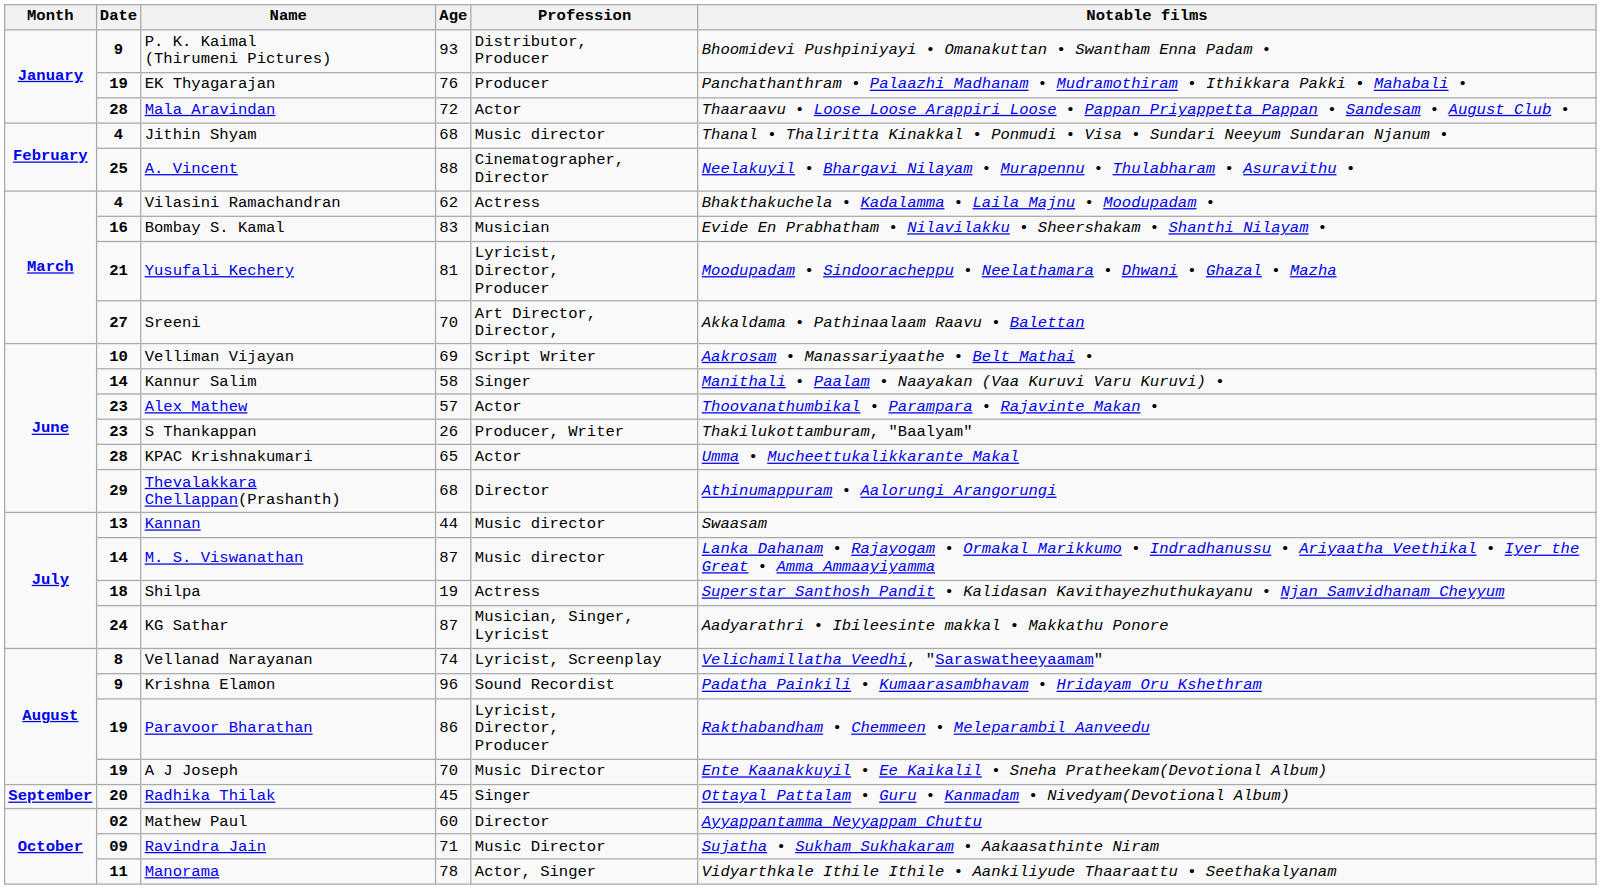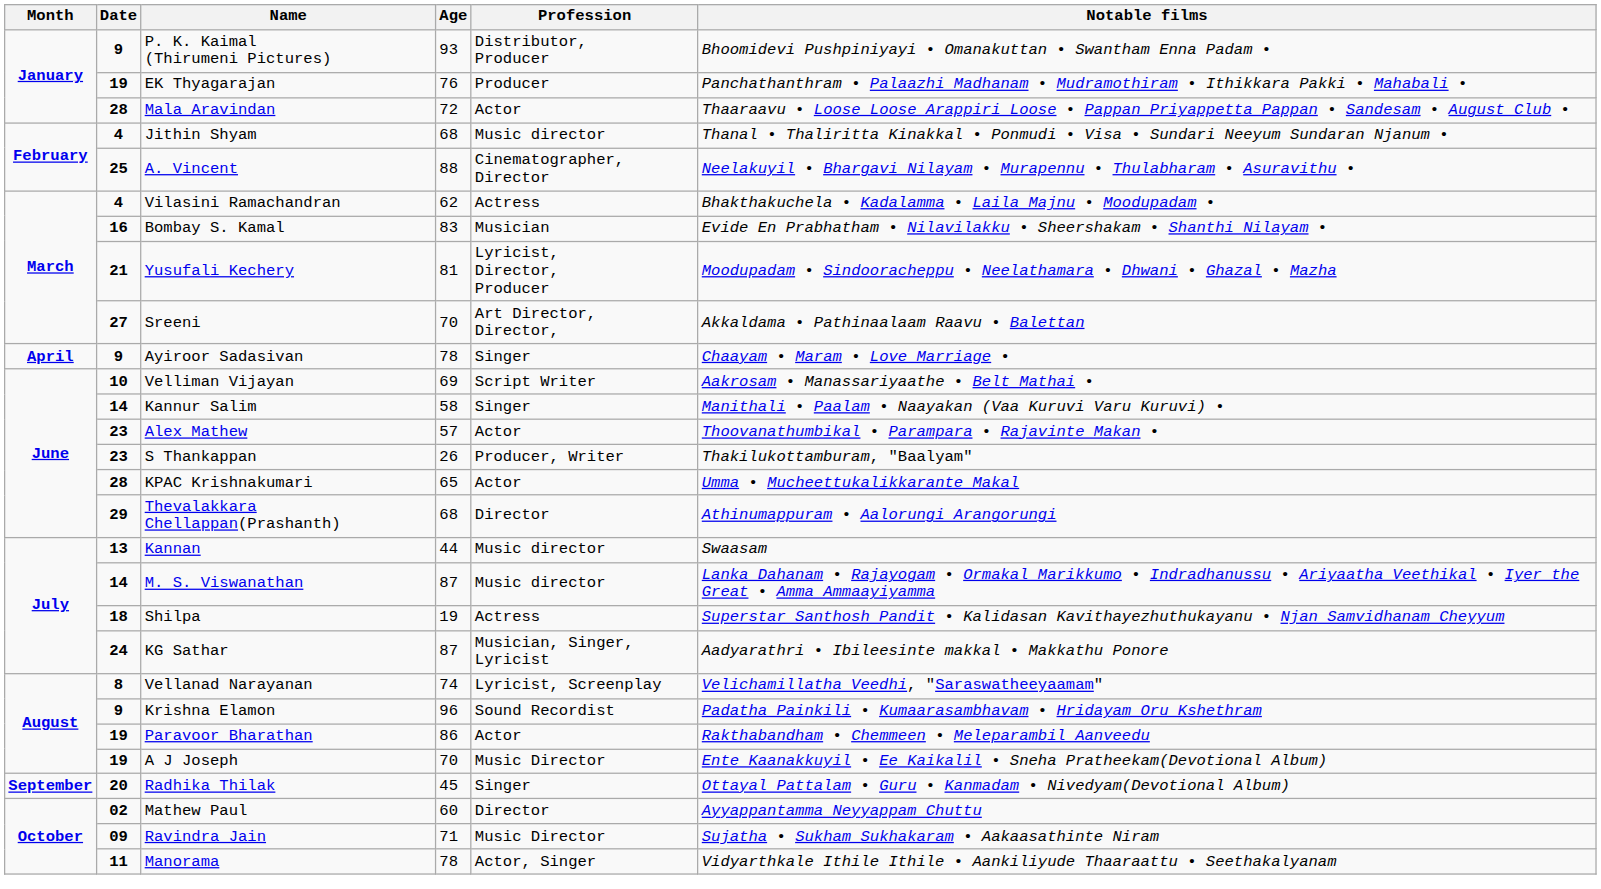+ row: April | 9 | Ayiroor Sadasivan | 78 | Singer | Chaayam • Maram • Love Marriage •
Paravoor Bharathan | Profession: Lyricist, Director, Producer -> Actor
